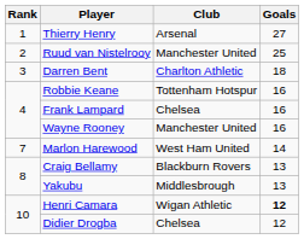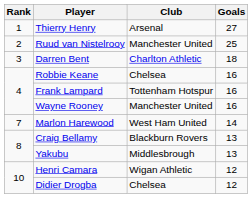Robbie Keane | Club: Tottenham Hotspur -> Chelsea
Frank Lampard | Club: Chelsea -> Tottenham Hotspur
Henri Camara | Goals: bold -> normal
